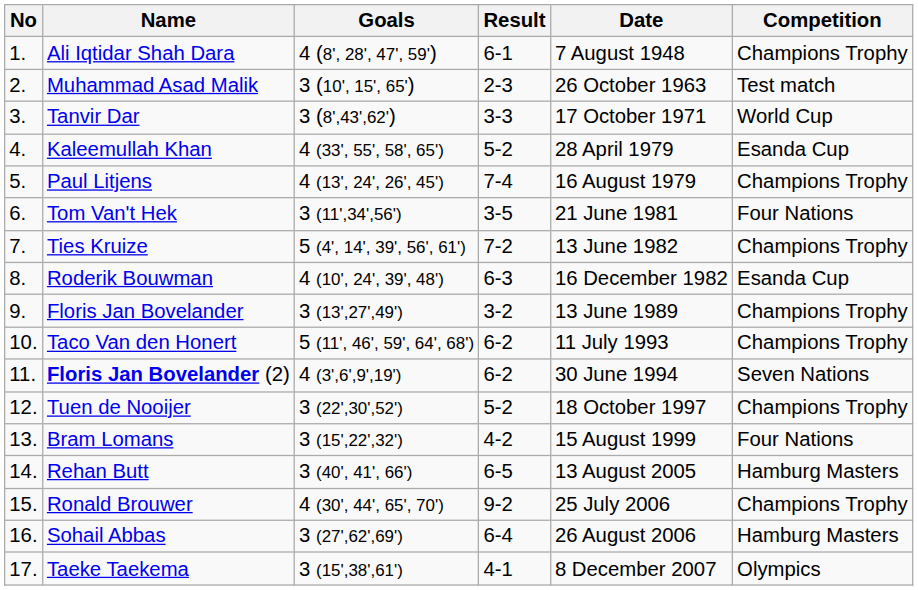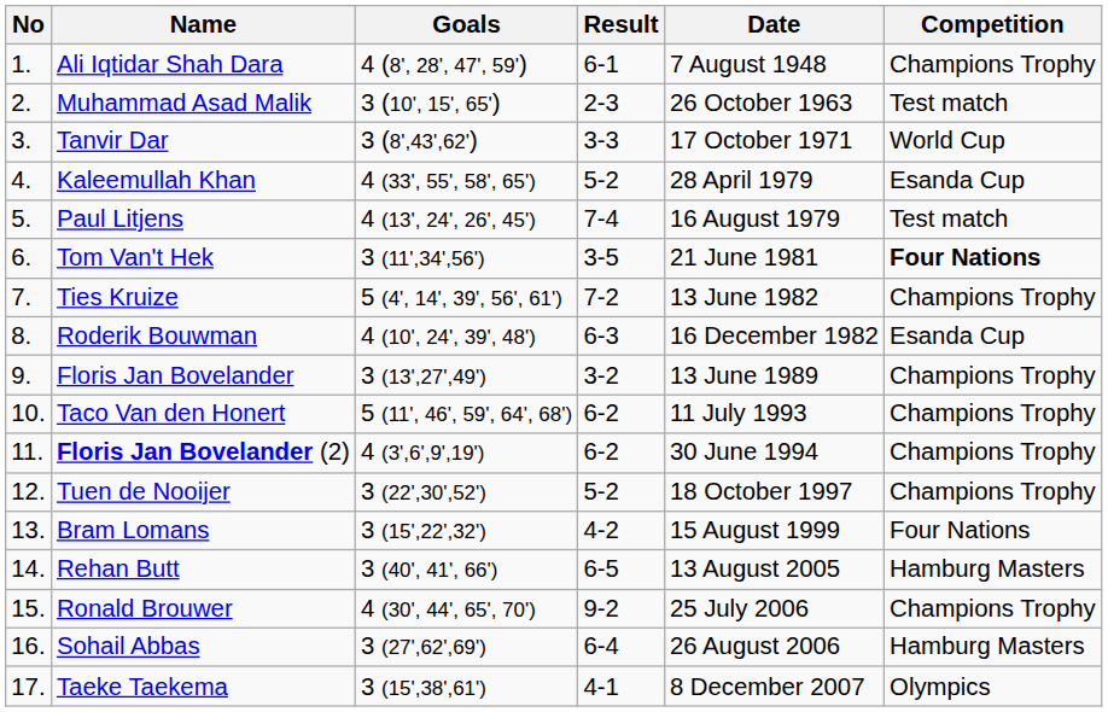Paul Litjens | Competition: Champions Trophy -> Test match
Tom Van't Hek | Competition: normal -> bold
Floris Jan Bovelander (2) | Competition: Seven Nations -> Champions Trophy
